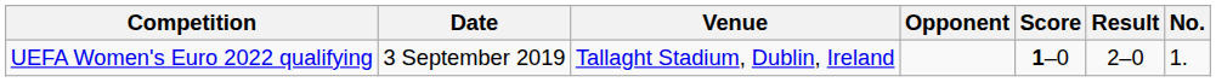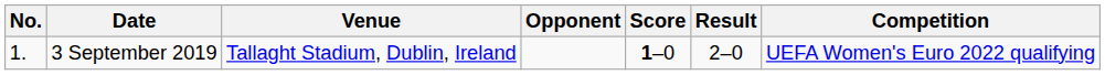columns swapped: No. <-> Competition
